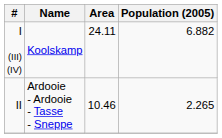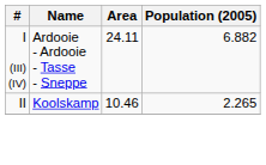I (III) (IV) | Name: Koolskamp -> Ardooie - Ardooie - Tasse - Sneppe
II | Name: Ardooie - Ardooie - Tasse - Sneppe -> Koolskamp
